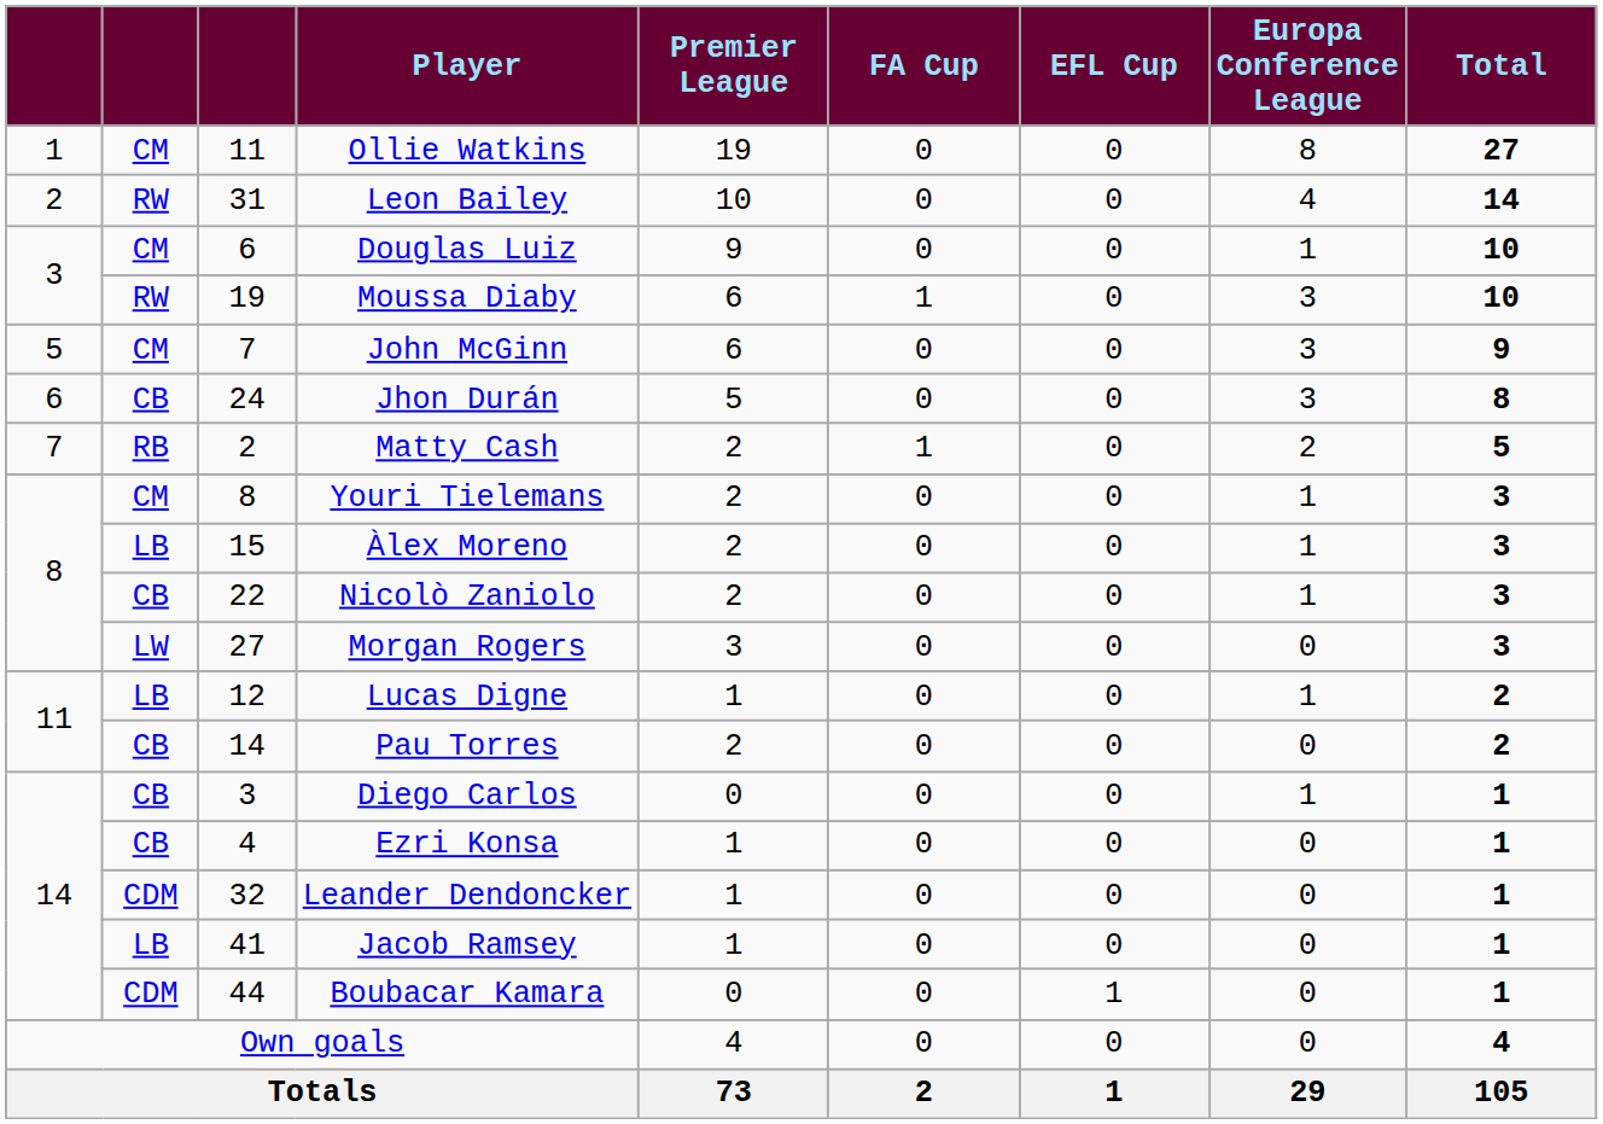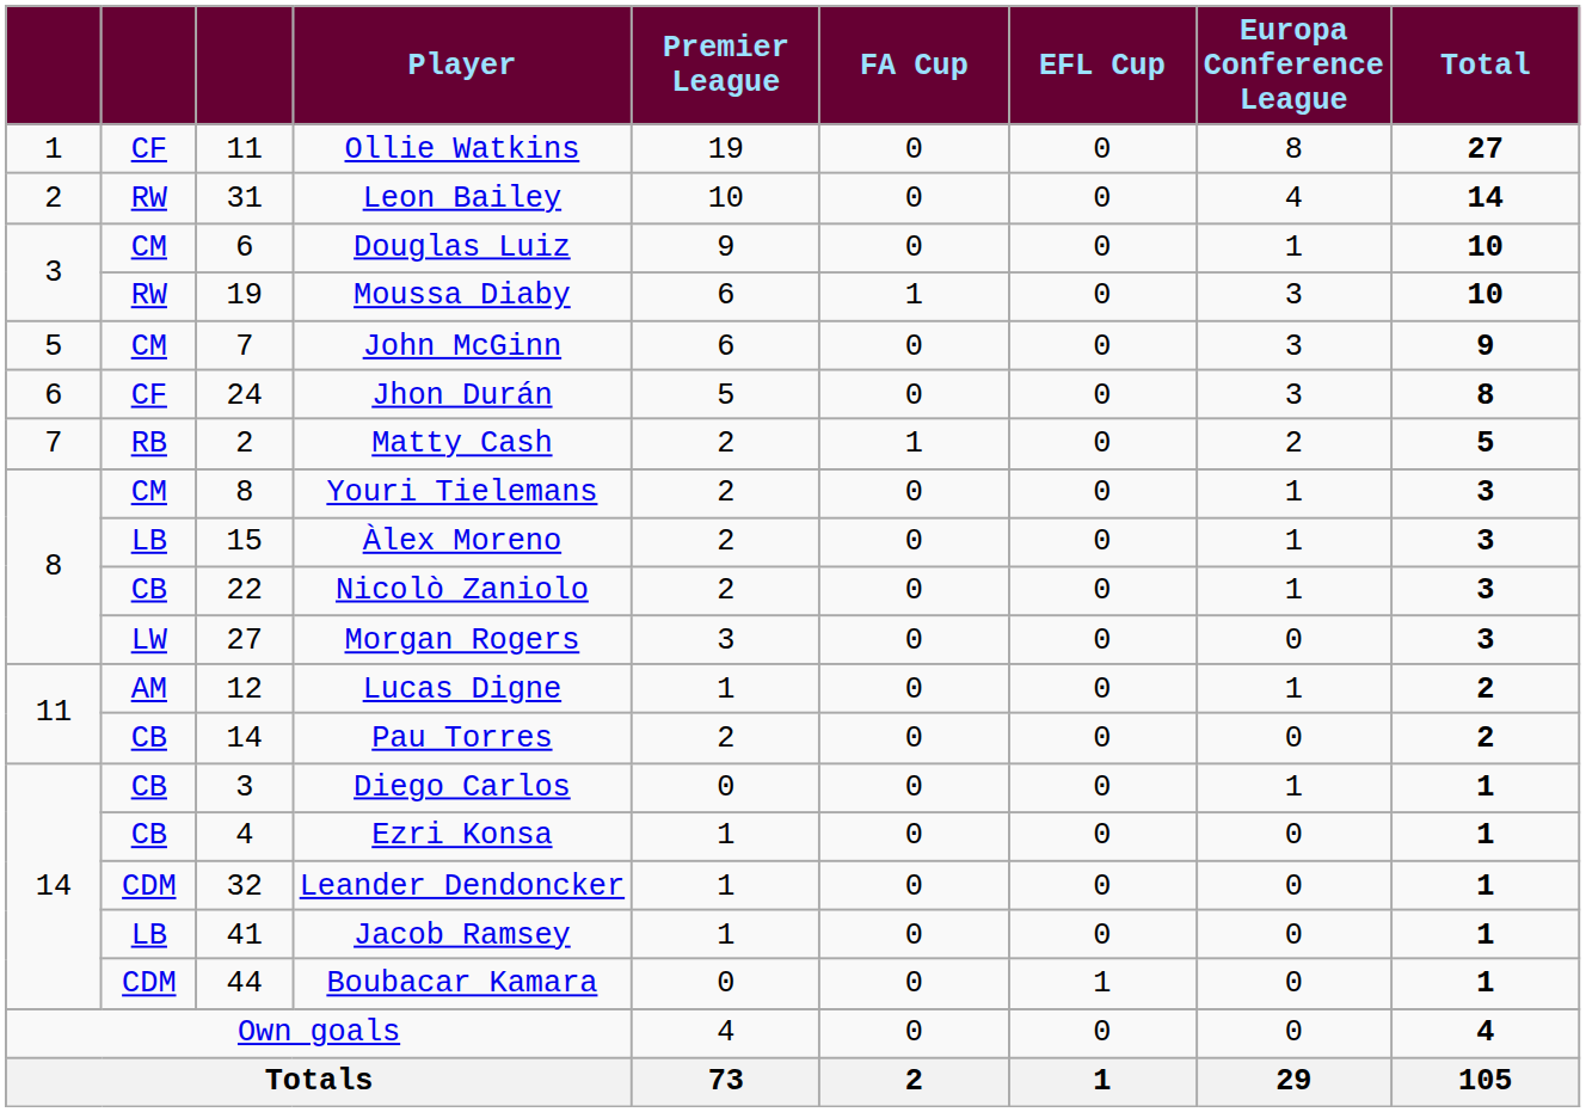Ollie Watkins | column 2: CM -> CF
Jhon Durán | column 2: CB -> CF
Lucas Digne | column 2: LB -> AM
